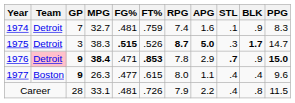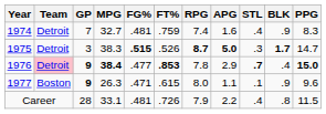1974 | STL: .1 -> .4
1976 | FG%: .471 -> .477
1976 | BLK: .9 -> .4
1977 | FG%: .477 -> .471
1977 | STL: .4 -> .1
1977 | BLK: .4 -> .9
